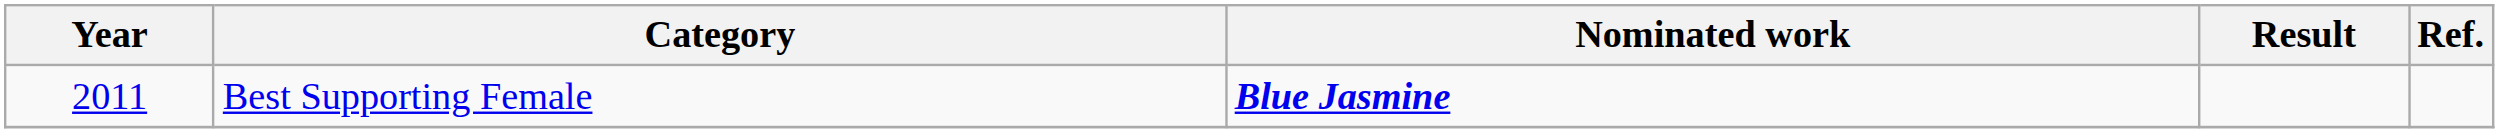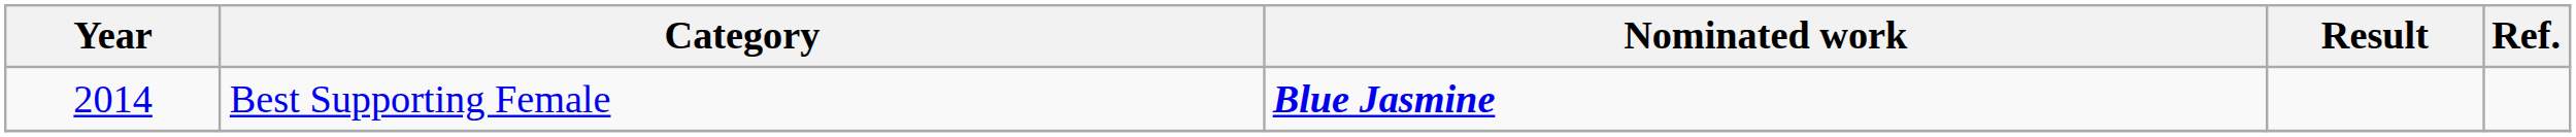Best Supporting Female | Year: 2011 -> 2014
